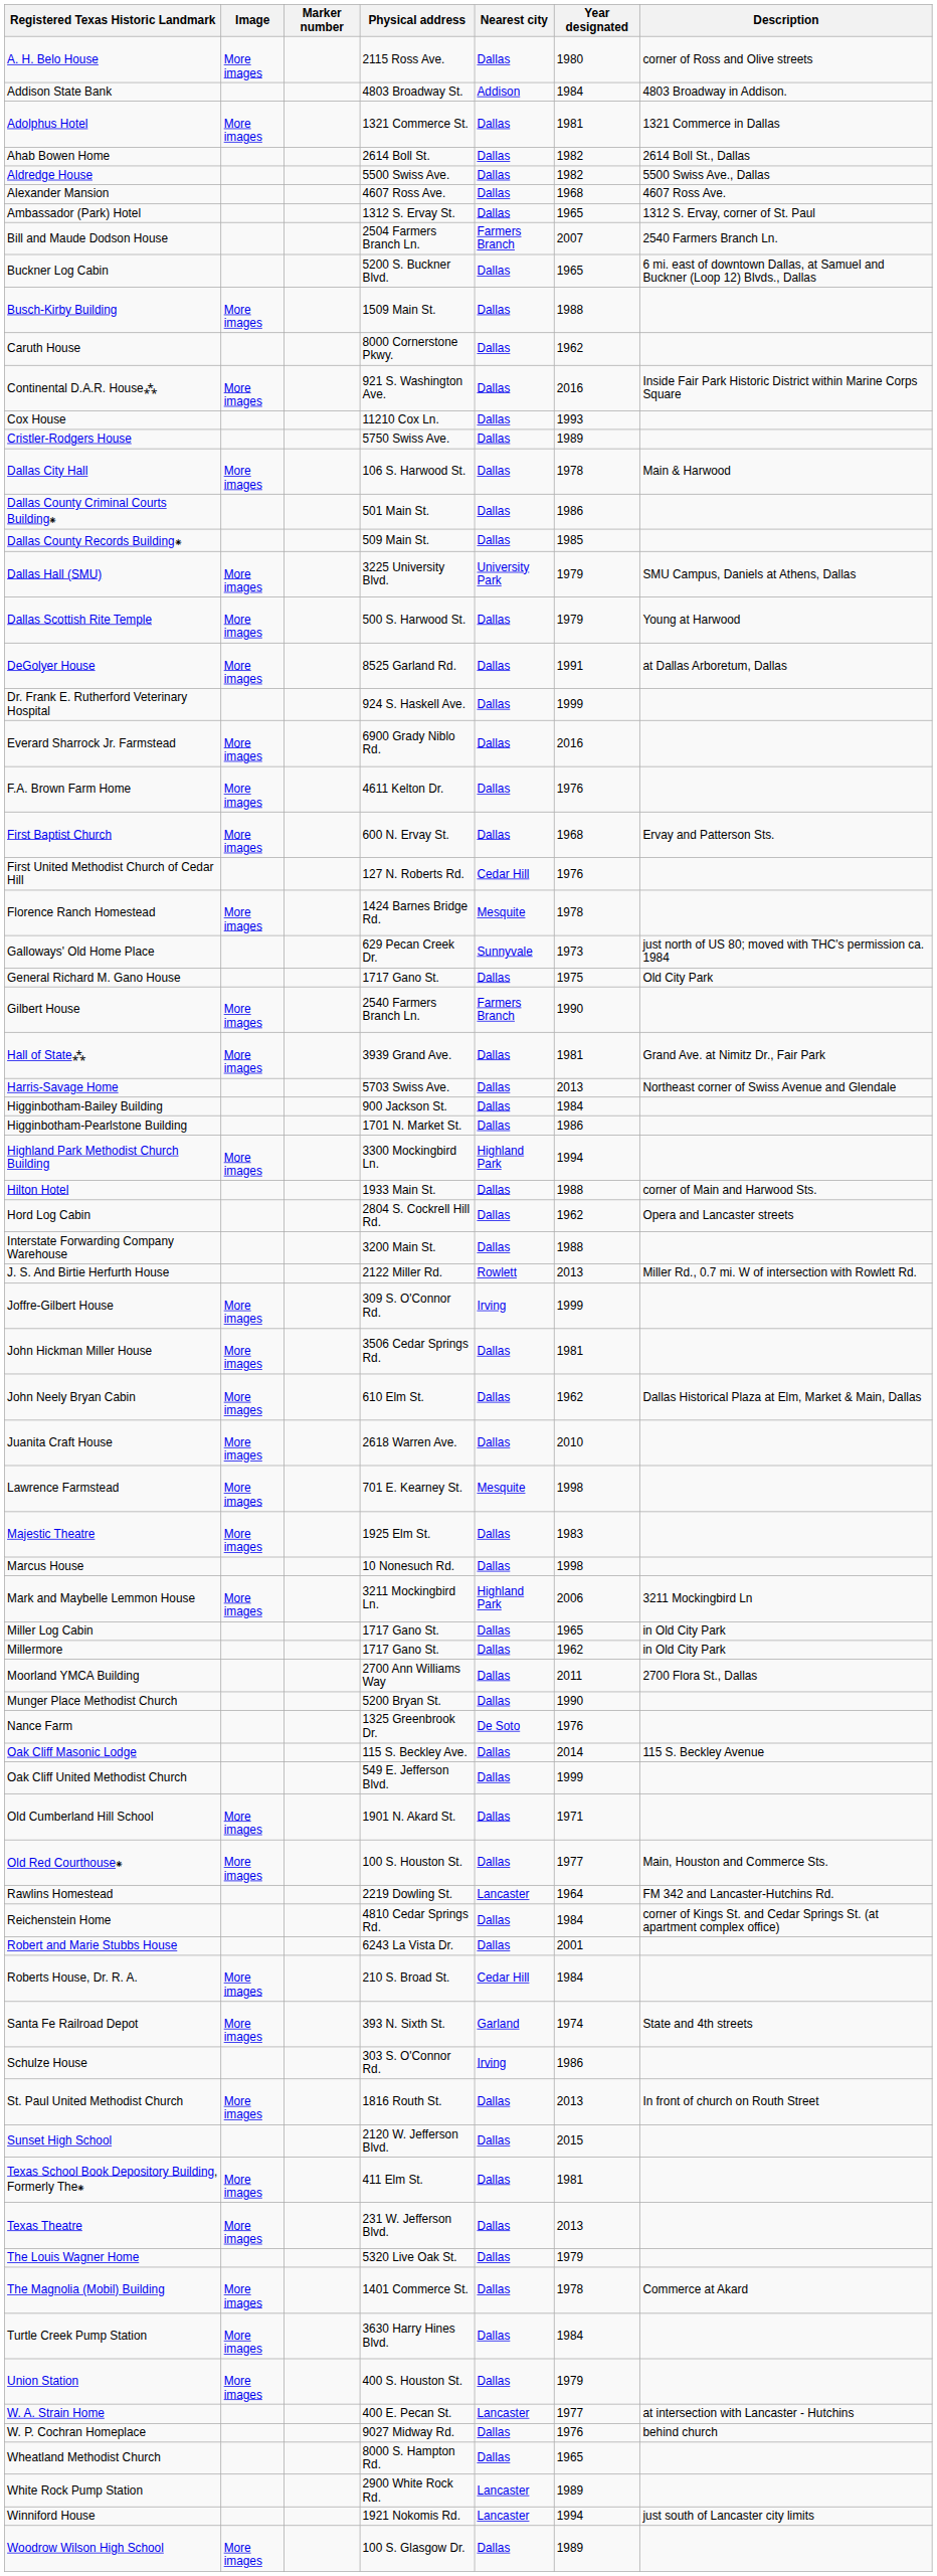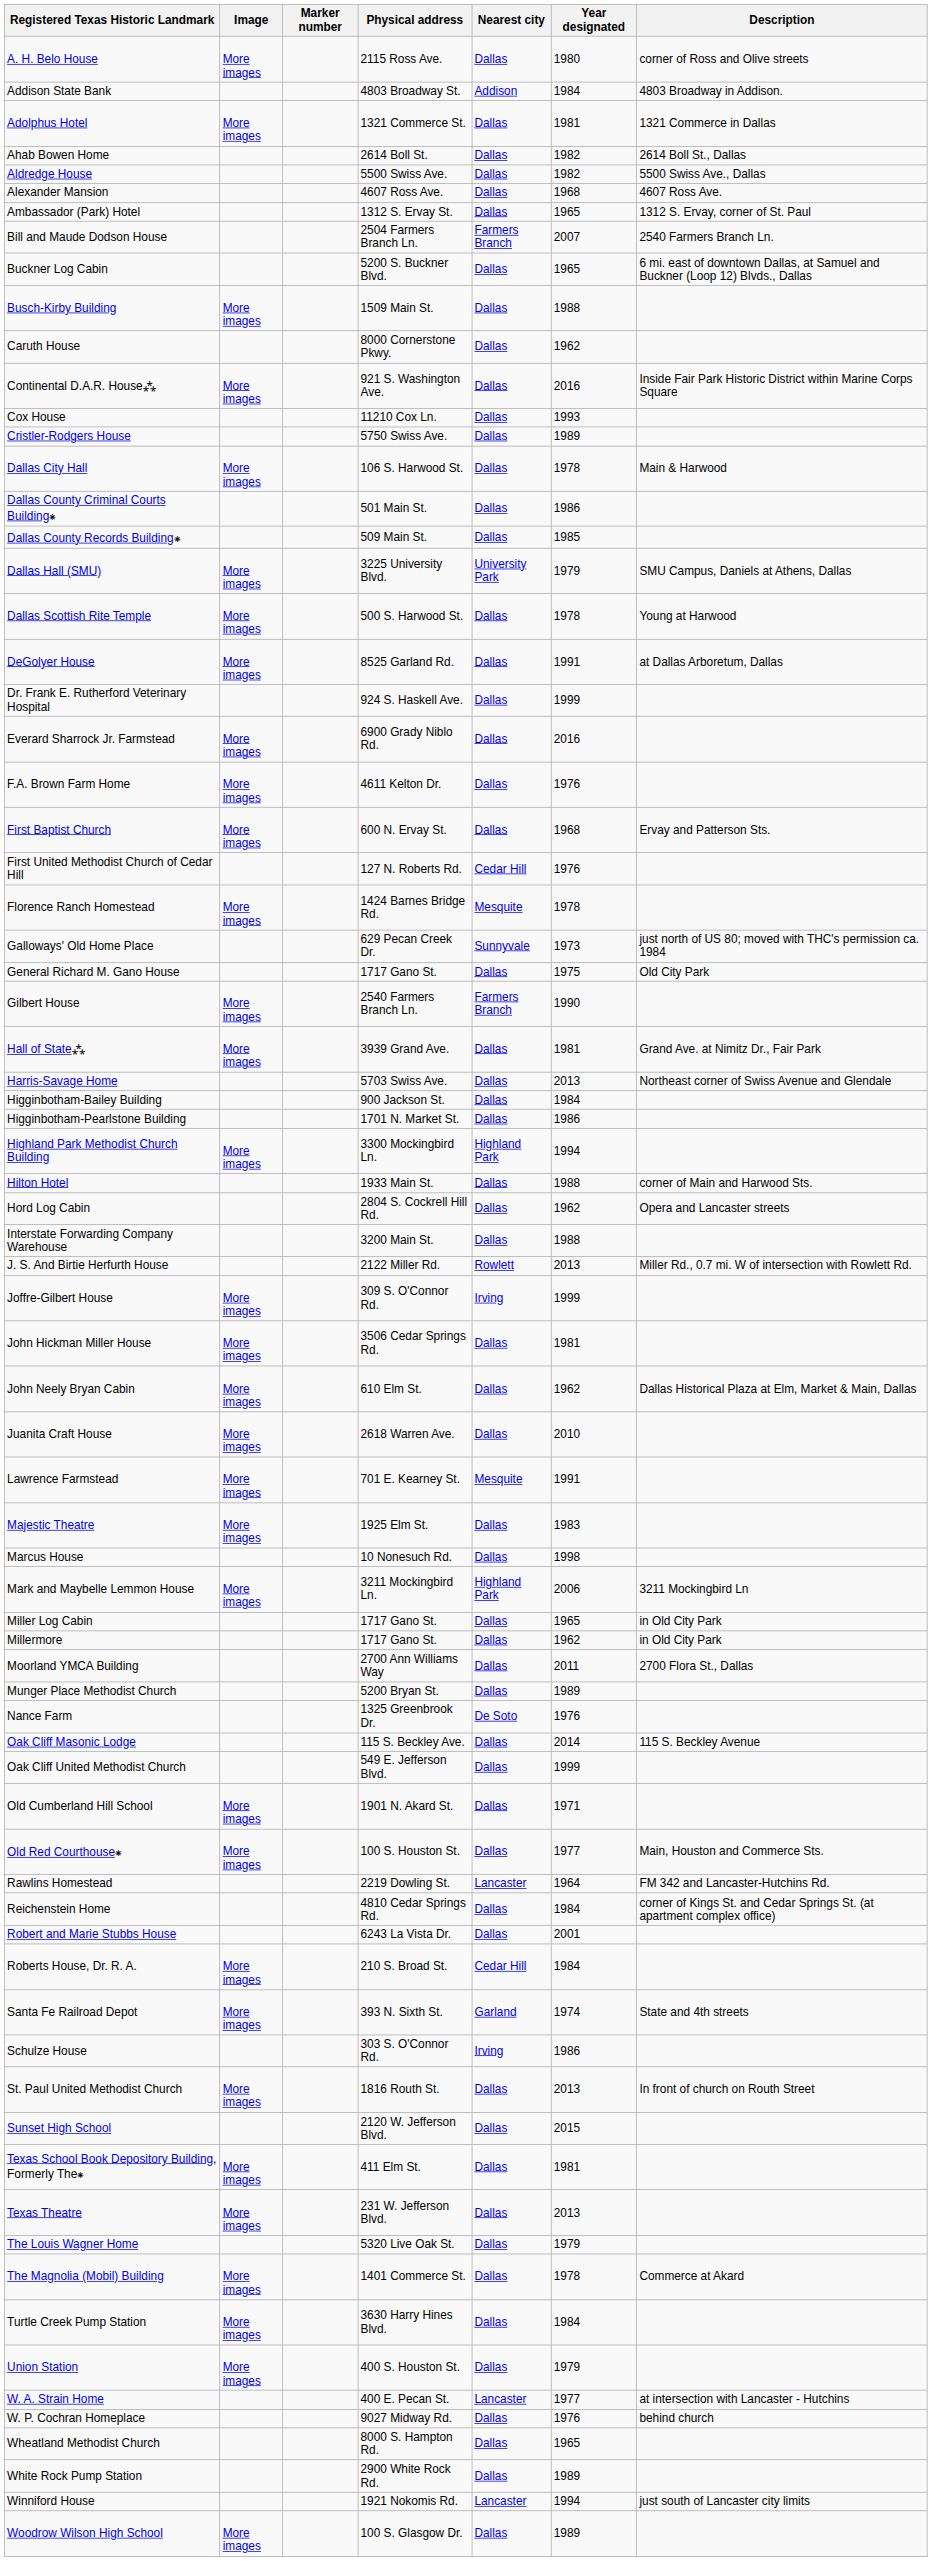Dallas Scottish Rite Temple | Year designated: 1979 -> 1978
Lawrence Farmstead | Year designated: 1998 -> 1991
Munger Place Methodist Church | Year designated: 1990 -> 1989
White Rock Pump Station | Nearest city: Lancaster -> Dallas
